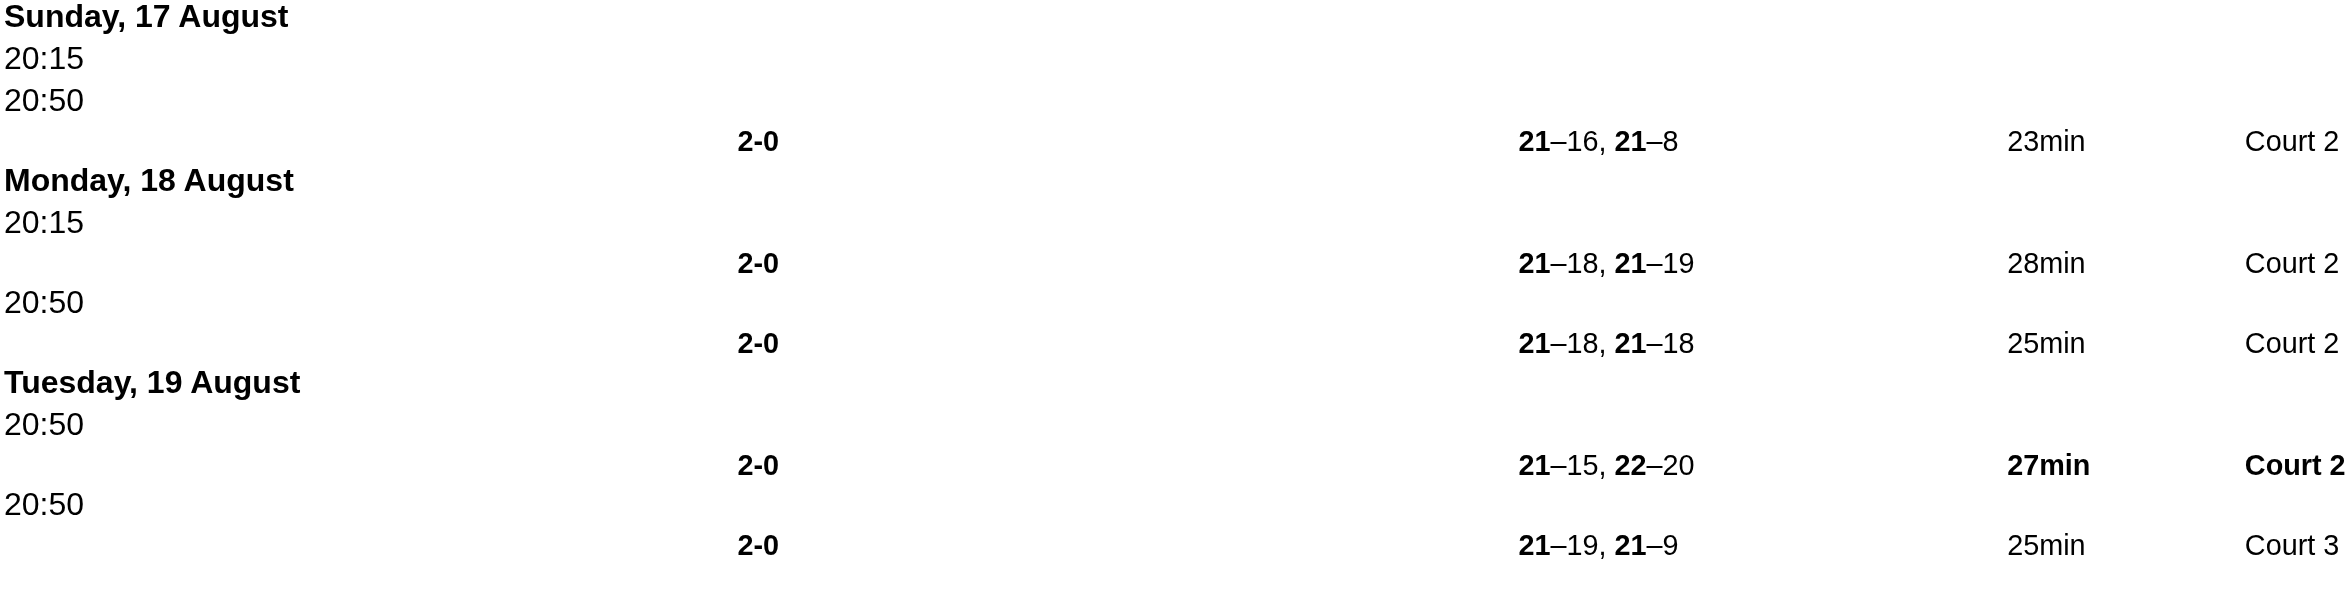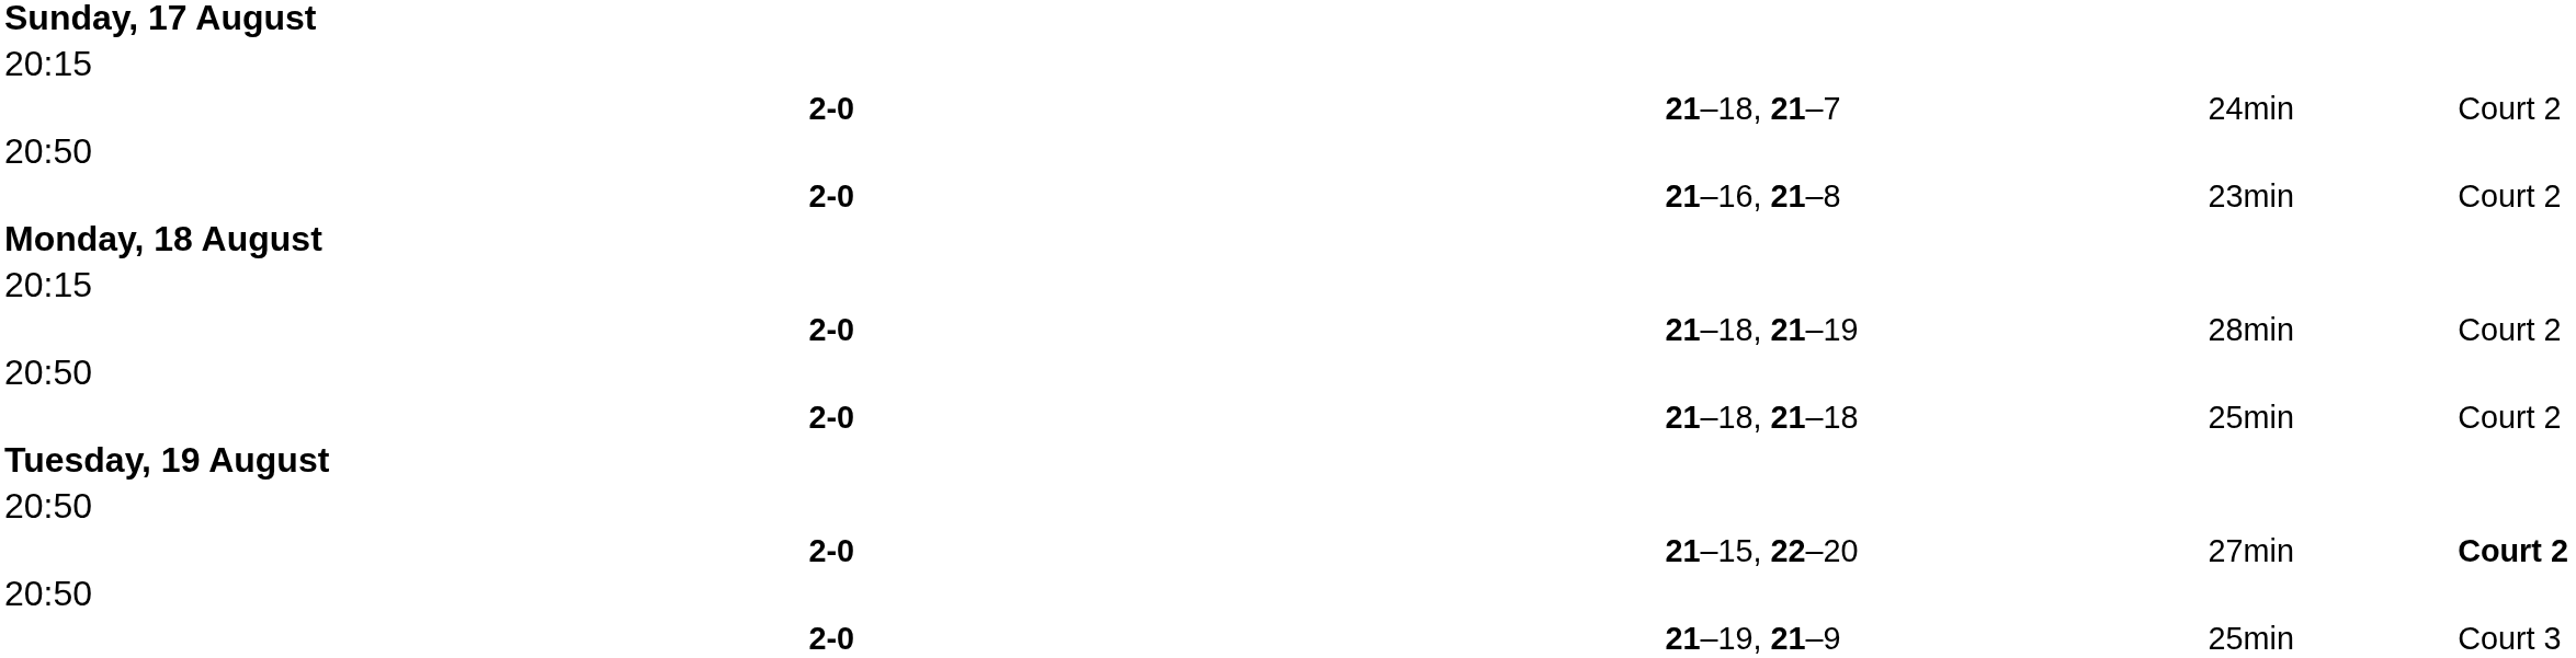+ row: 2-0 | 21–18, 21–7 | 24min | Court 2
21–15, 22–20 | column 5: bold -> normal
